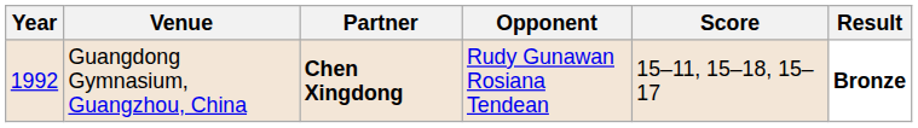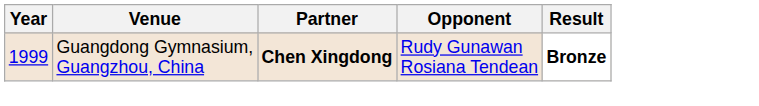- column: Score | 15–11, 15–18, 15–17
Guangdong Gymnasium, Guangzhou, China | Year: 1992 -> 1999
